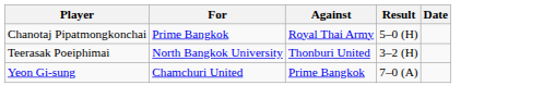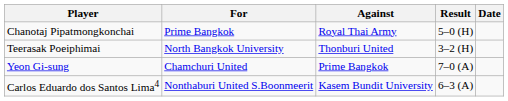+ row: Carlos Eduardo dos Santos Lima4 | Nonthaburi United S.Boonmeerit | Kasem Bundit University | 6–3 (A)
